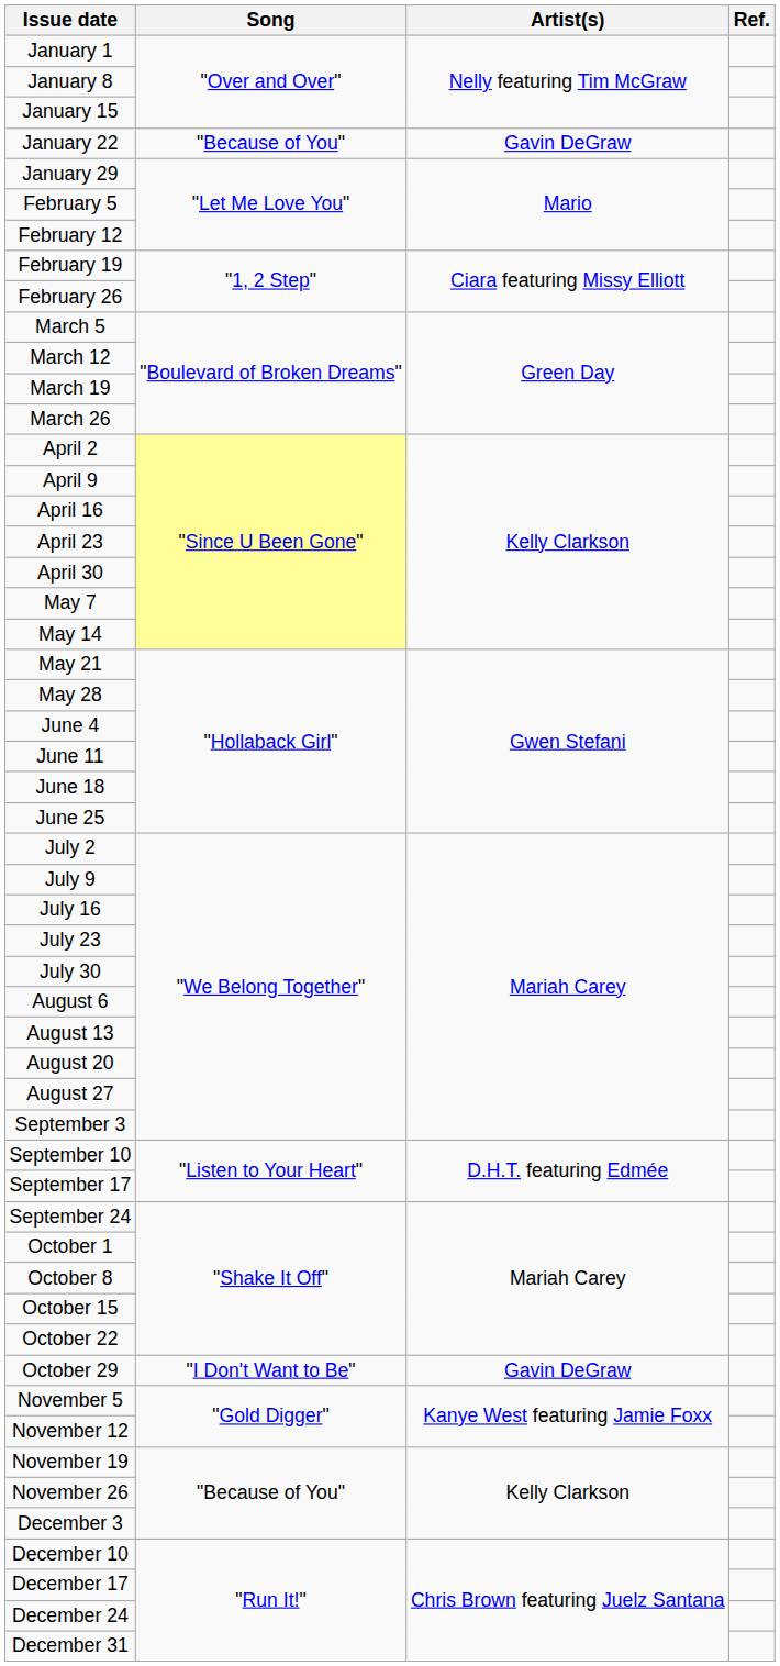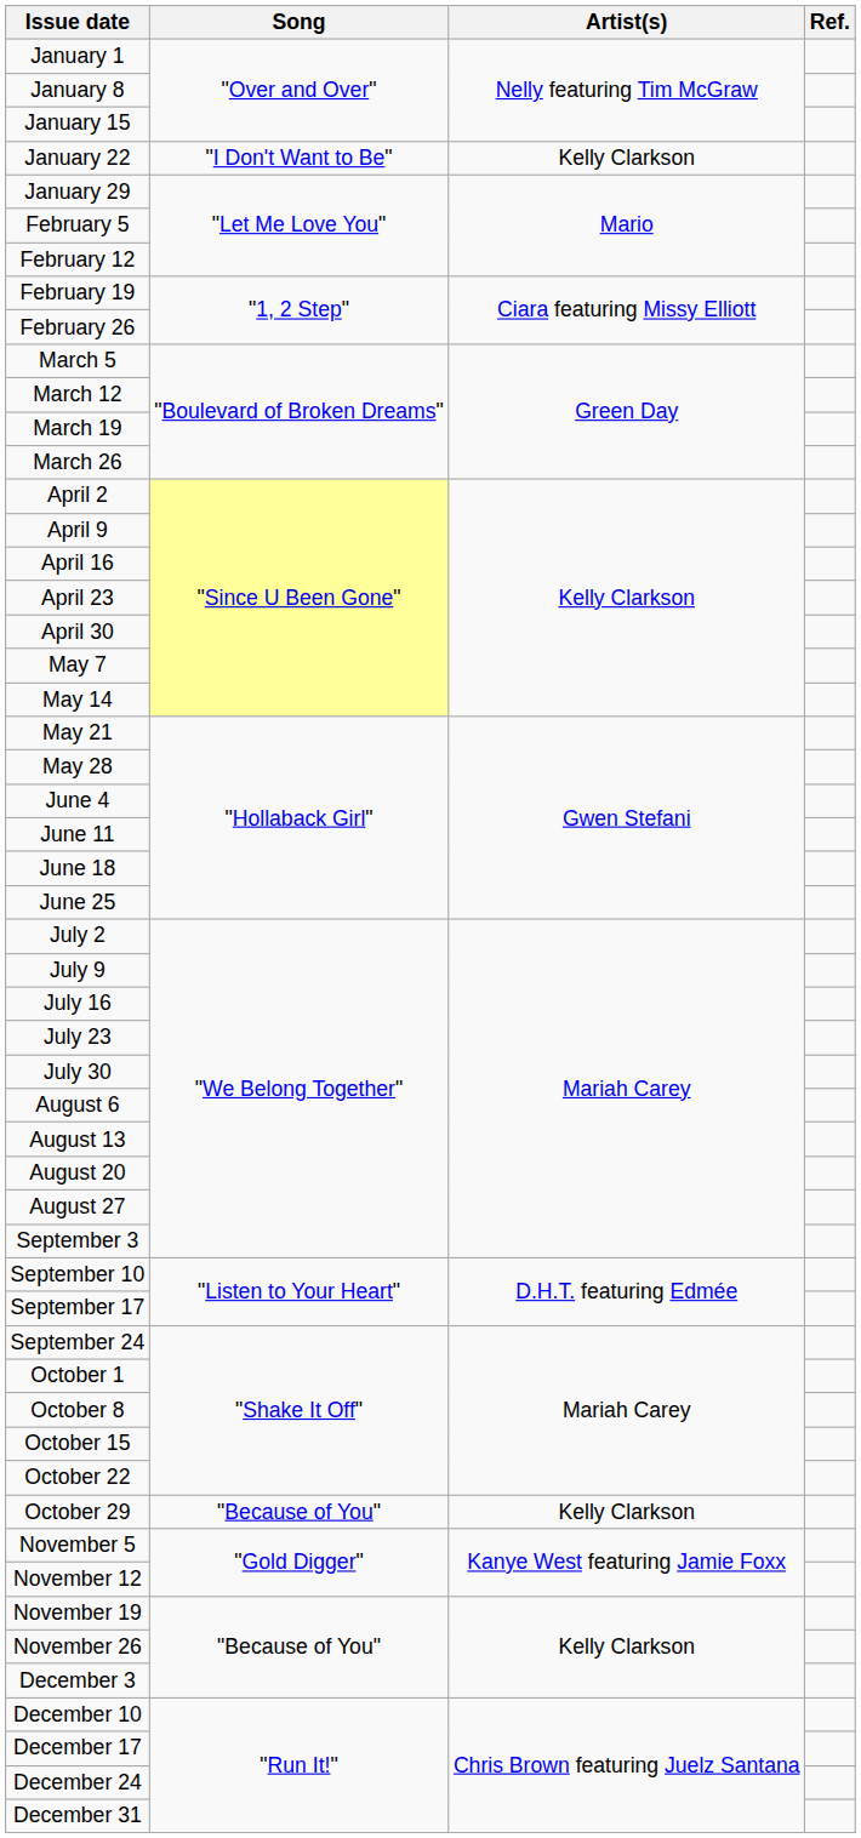January 22 | Song: "Because of You" -> "I Don't Want to Be"
January 22 | Artist(s): Gavin DeGraw -> Kelly Clarkson
October 29 | Song: "I Don't Want to Be" -> "Because of You"
October 29 | Artist(s): Gavin DeGraw -> Kelly Clarkson
